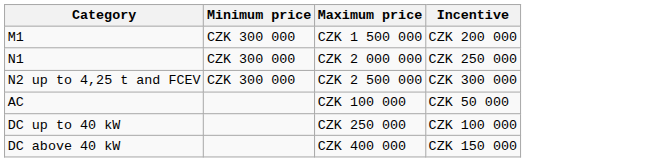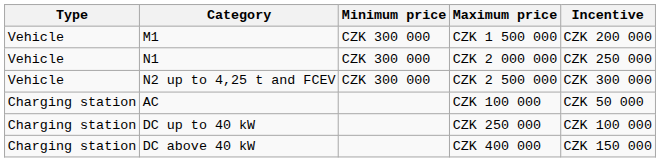+ column: Type | Vehicle | Vehicle | Vehicle | Charging station | Charging station | Charging station
